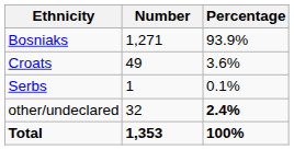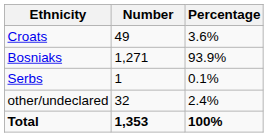rows swapped: Bosniaks <-> Croats
other/undeclared | Percentage: bold -> normal
